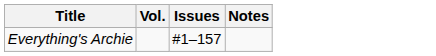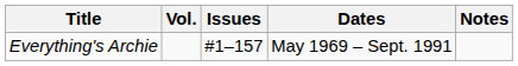+ column: Dates | May 1969 – Sept. 1991
